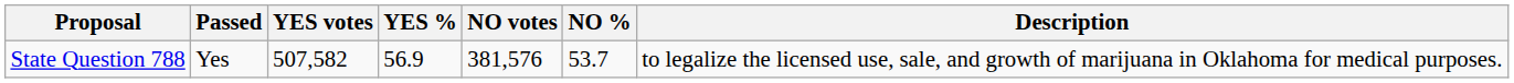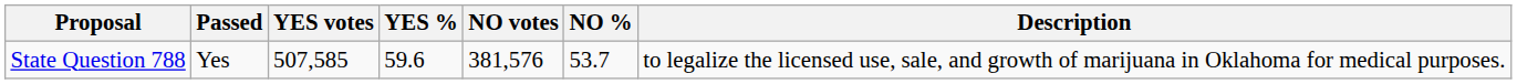State Question 788 | YES votes: 507,582 -> 507,585
State Question 788 | YES %: 56.9 -> 59.6
